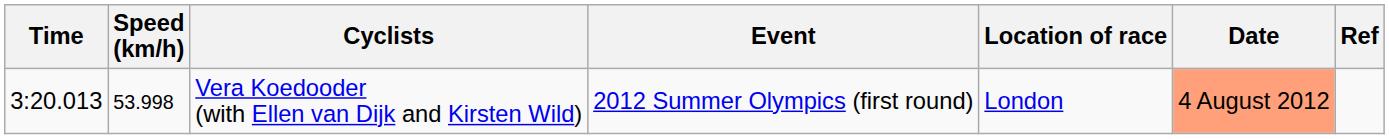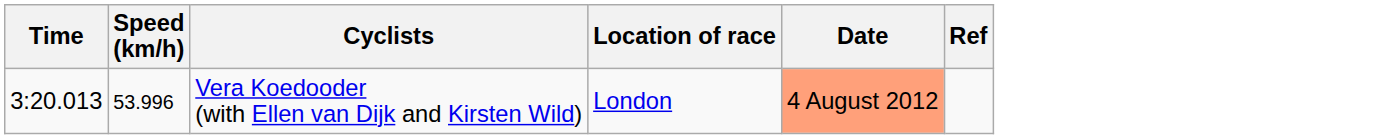- column: Event | 2012 Summer Olympics (first round)
Vera Koedooder (with Ellen van Dijk and Kirsten Wild) | Speed (km/h): 53.998 -> 53.996
